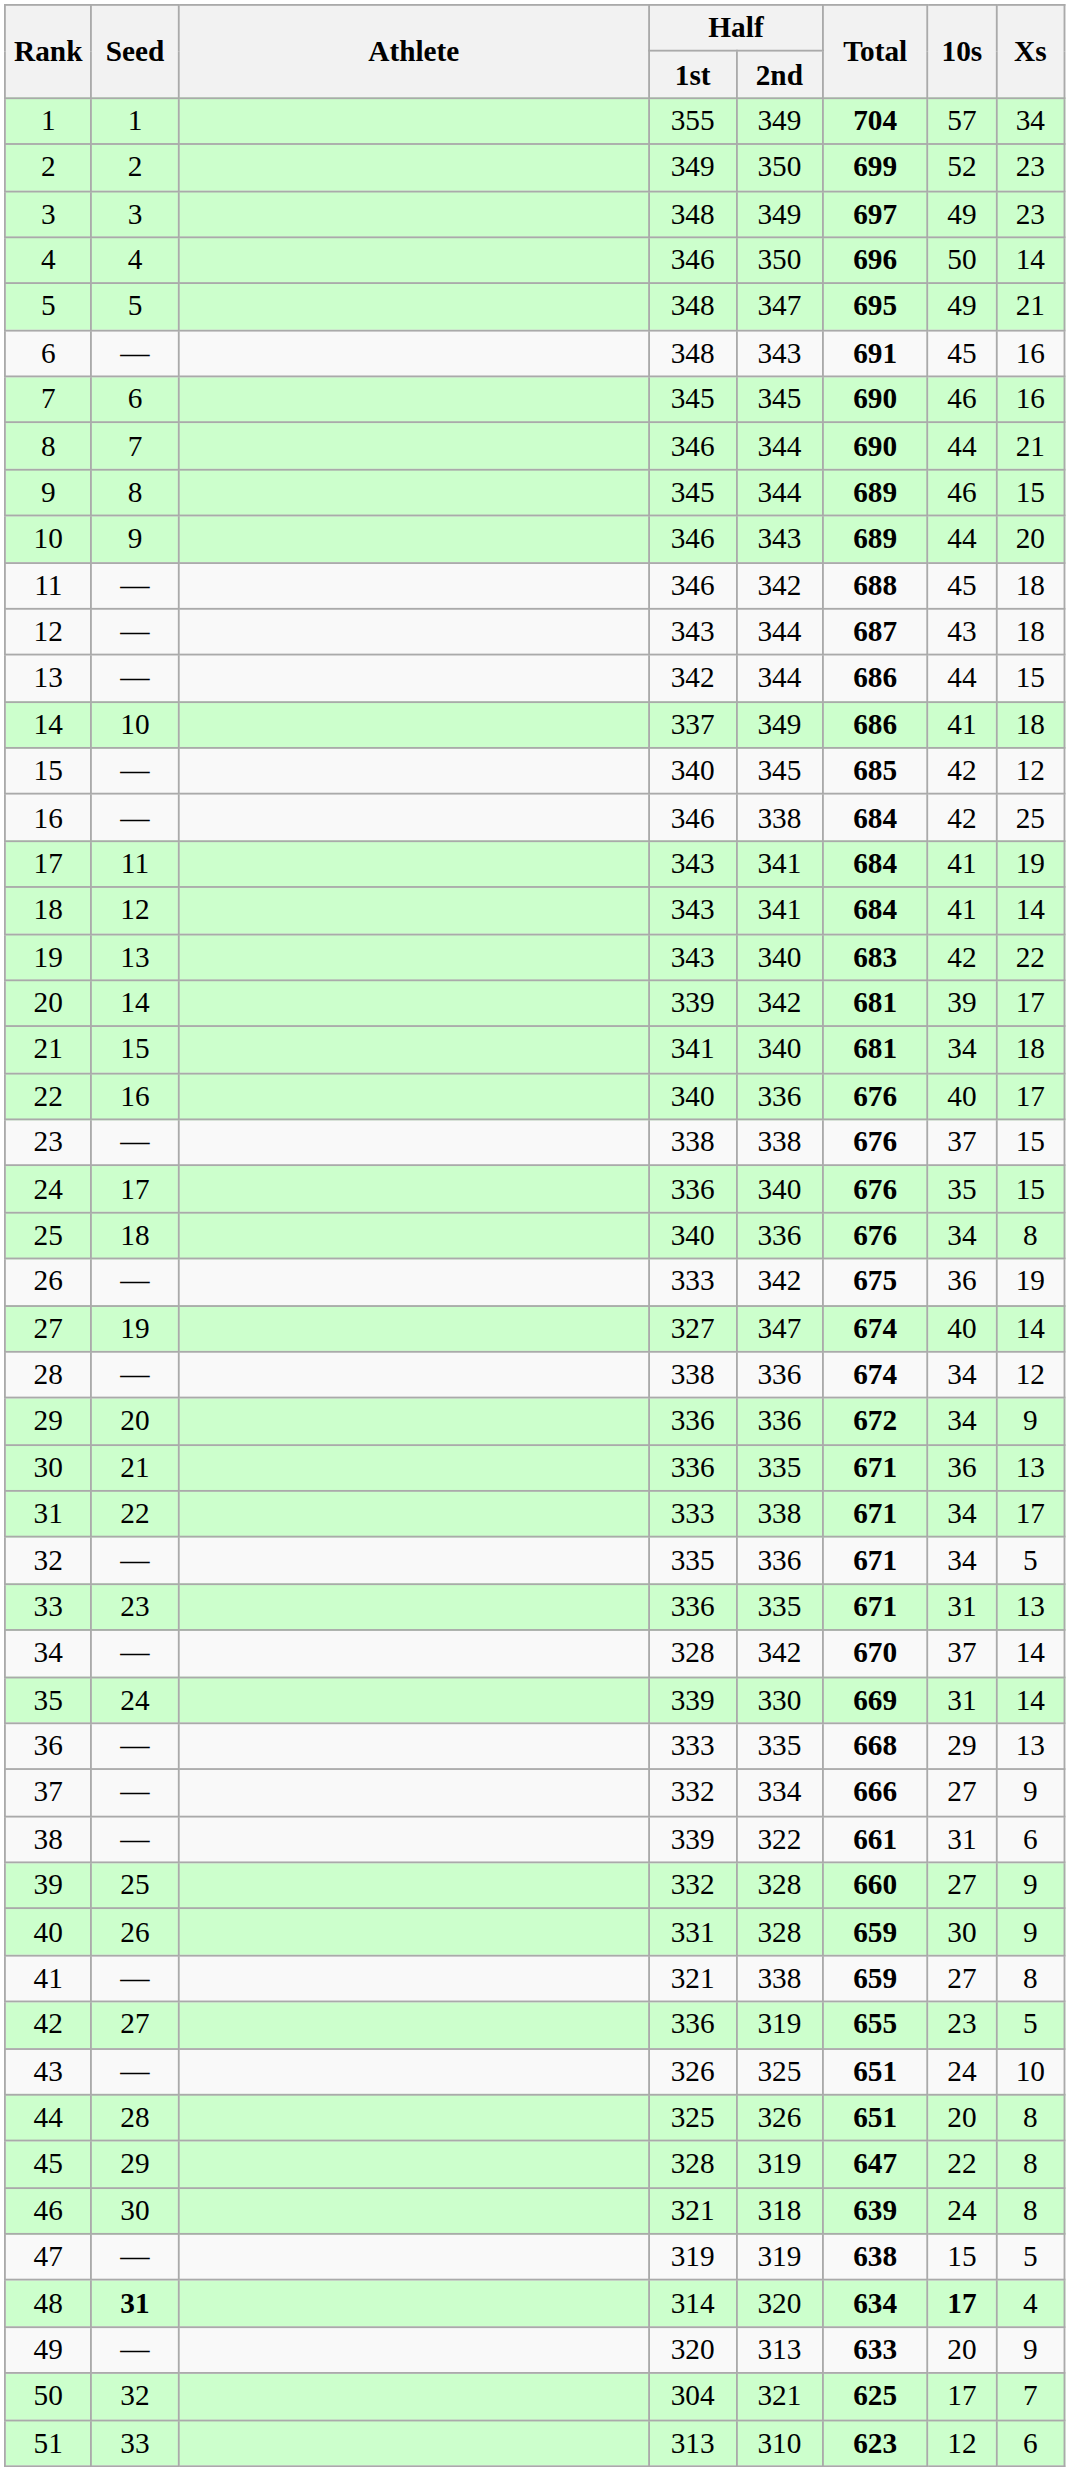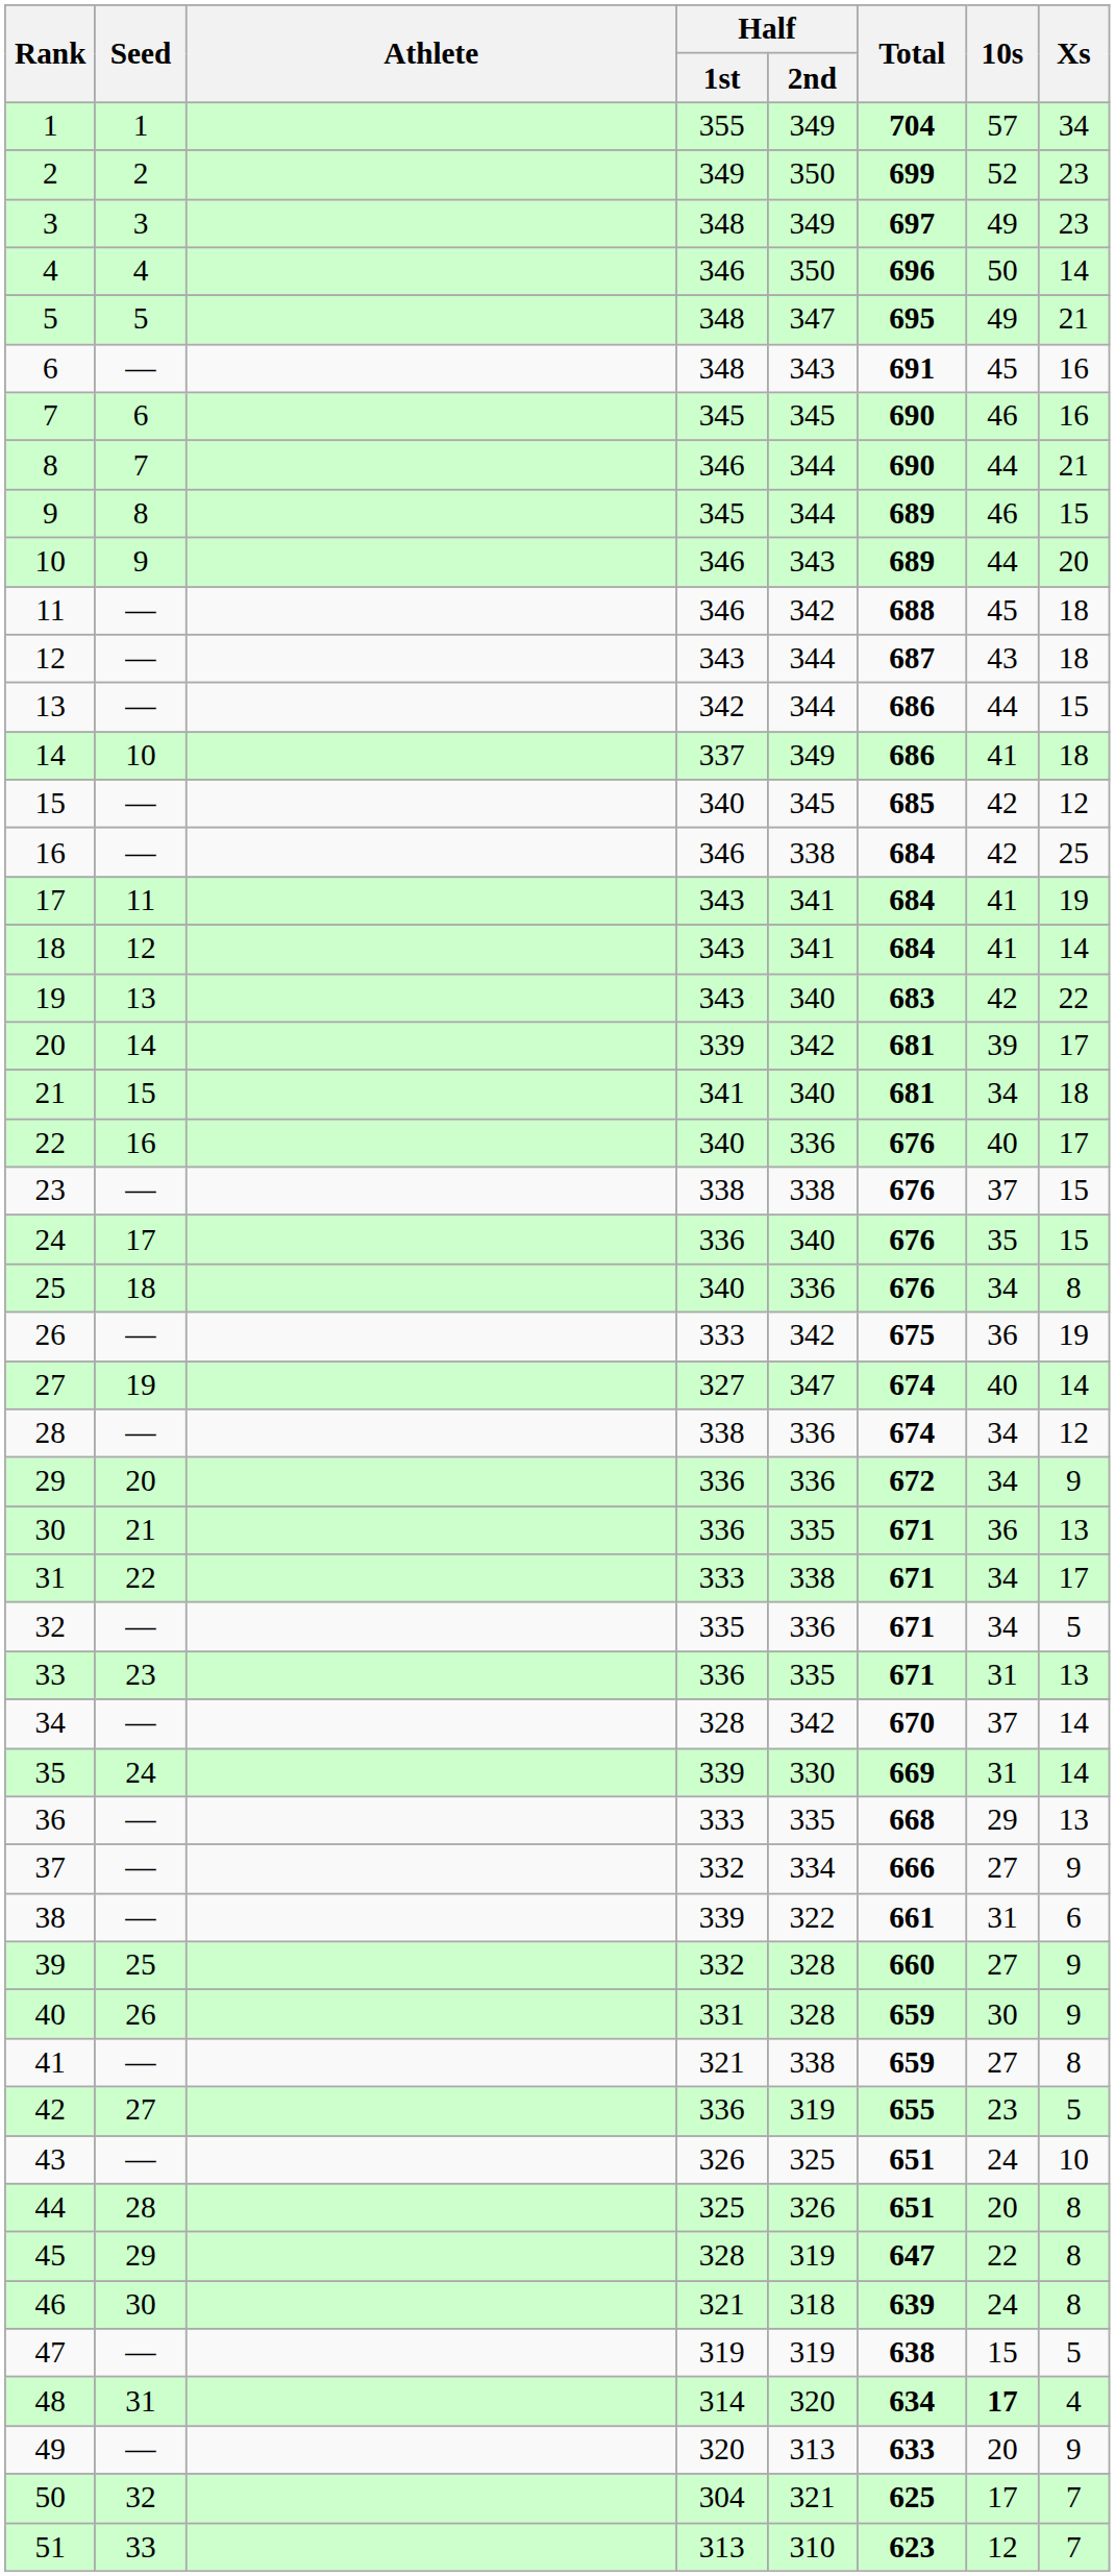48 | Seed: bold -> normal
51 | Xs: 6 -> 7
